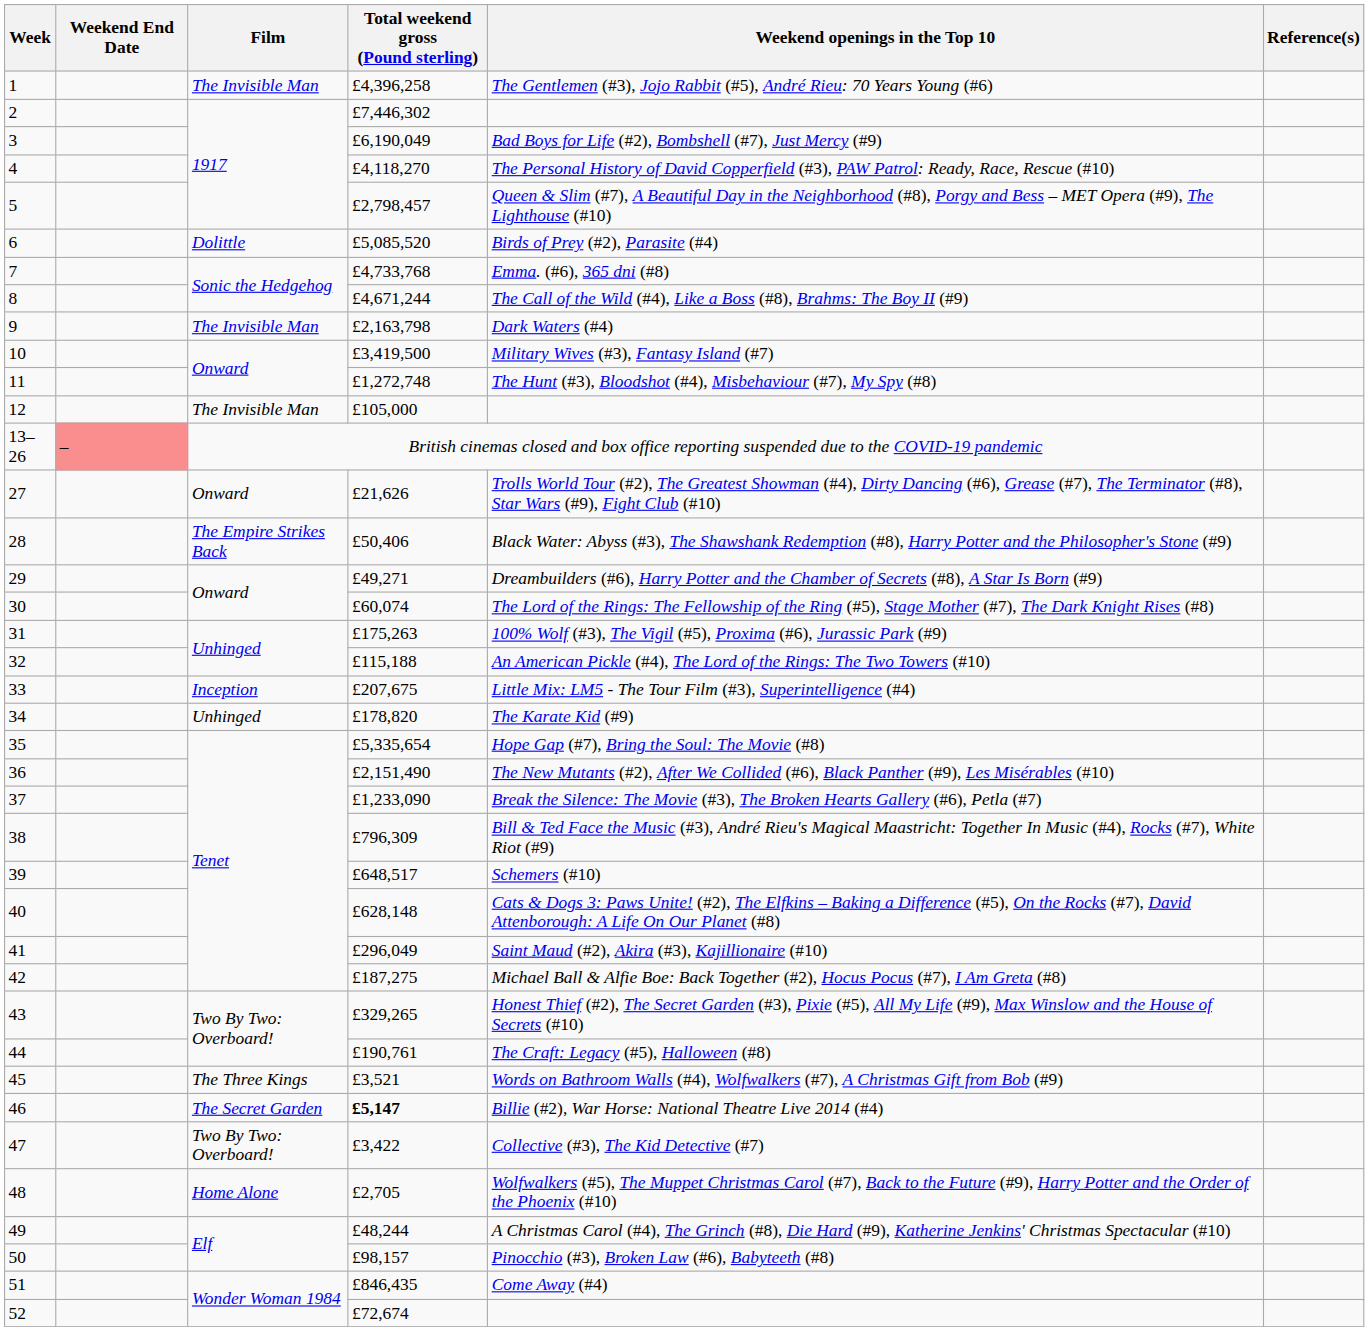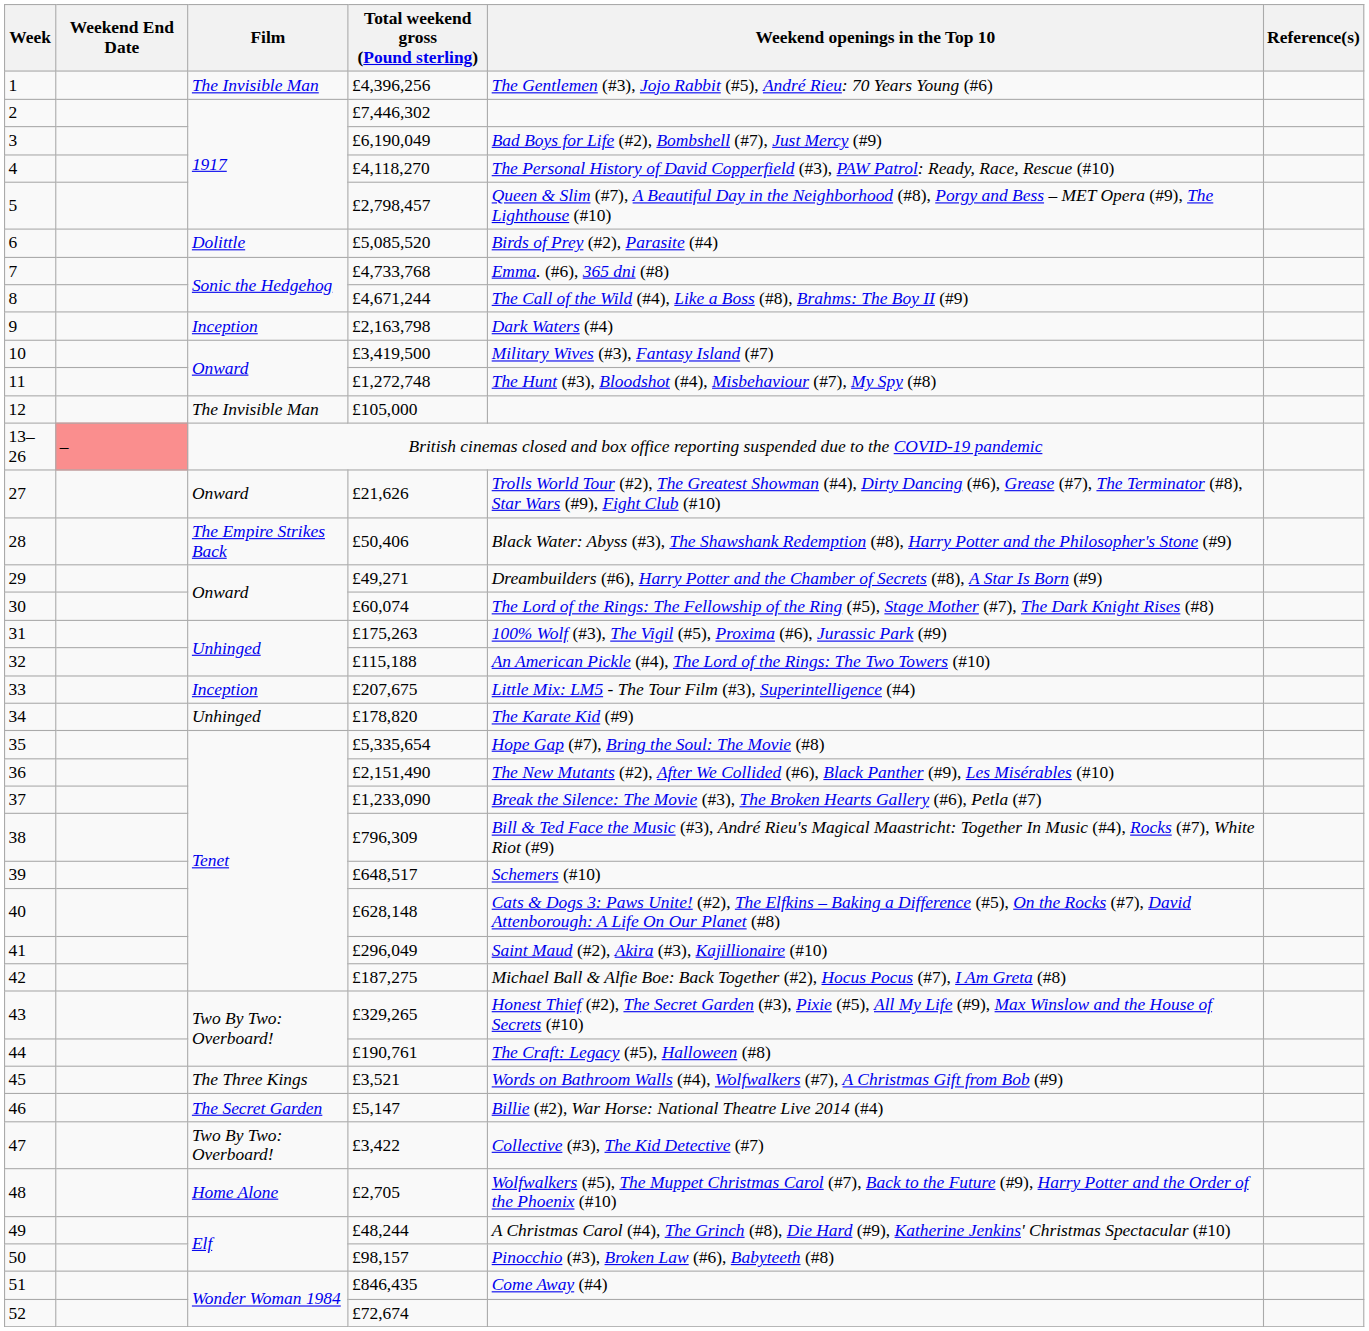1 | Total weekend gross (Pound sterling): £4,396,258 -> £4,396,256
9 | Film: The Invisible Man -> Inception
46 | Total weekend gross (Pound sterling): bold -> normal
